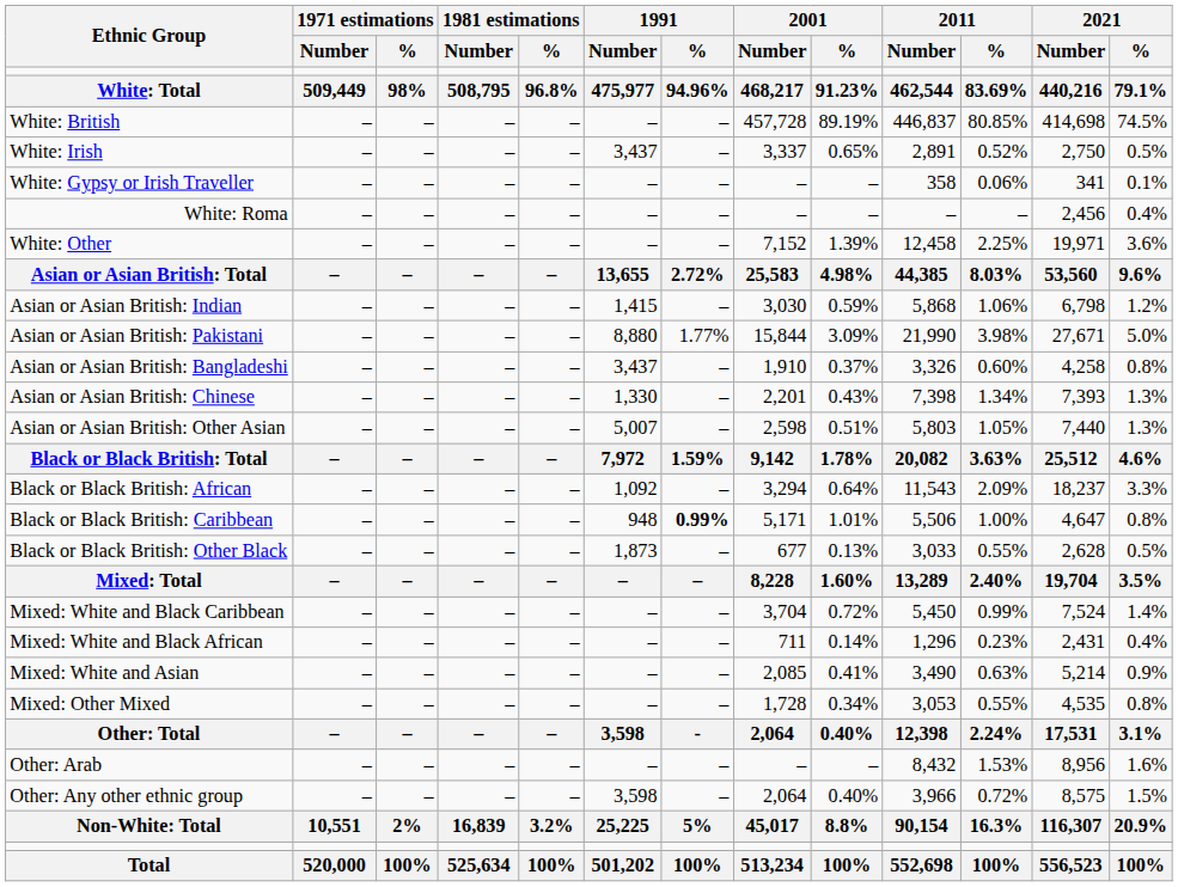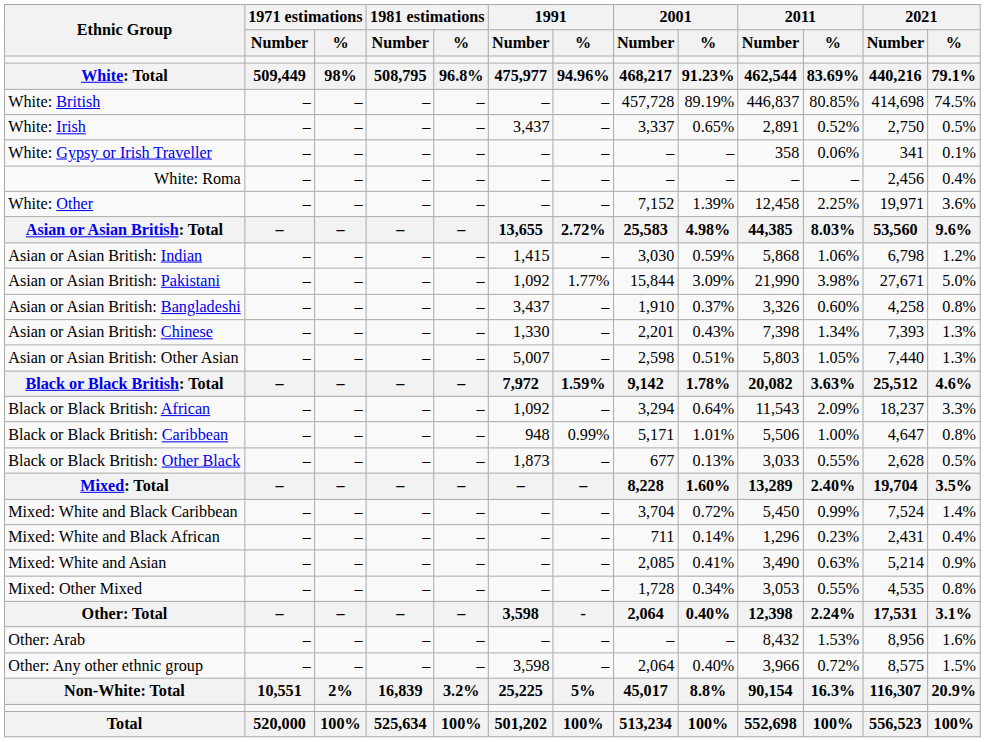Asian or Asian British: Pakistani | 1991 / Number: 8,880 -> 1,092
Black or Black British: Caribbean | 1991 / %: bold -> normal
